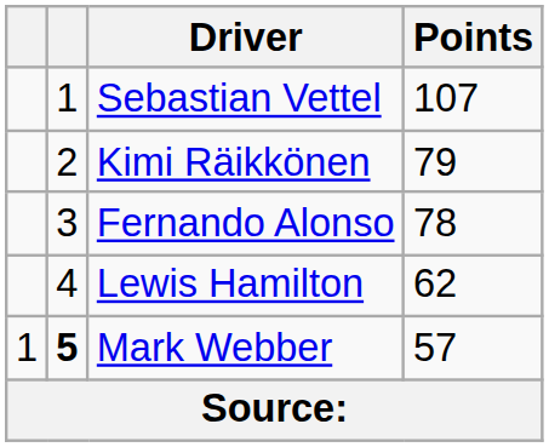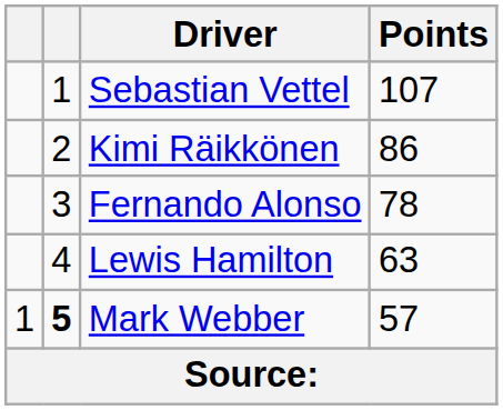Kimi Räikkönen | Points: 79 -> 86
Lewis Hamilton | Points: 62 -> 63
